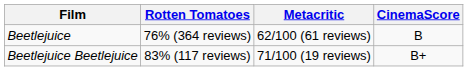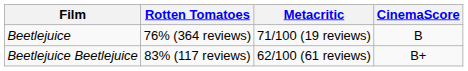Beetlejuice | Metacritic: 62/100 (61 reviews) -> 71/100 (19 reviews)
Beetlejuice Beetlejuice | Metacritic: 71/100 (19 reviews) -> 62/100 (61 reviews)
